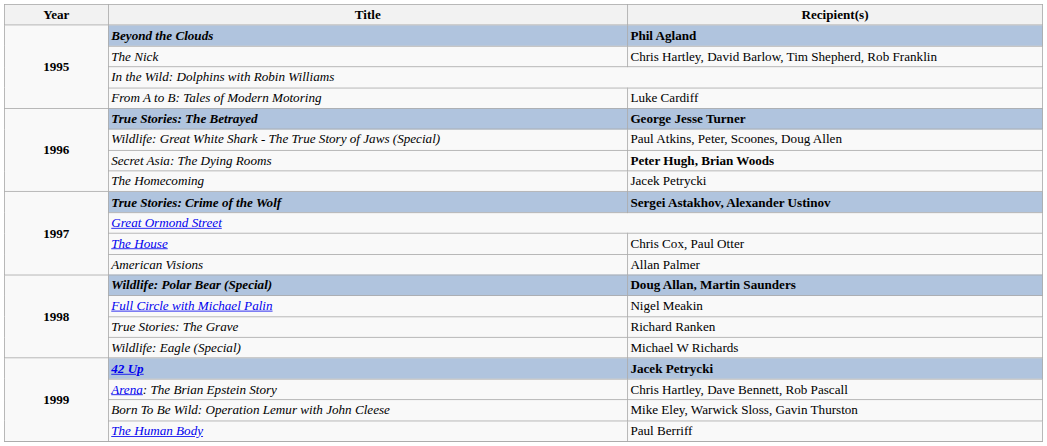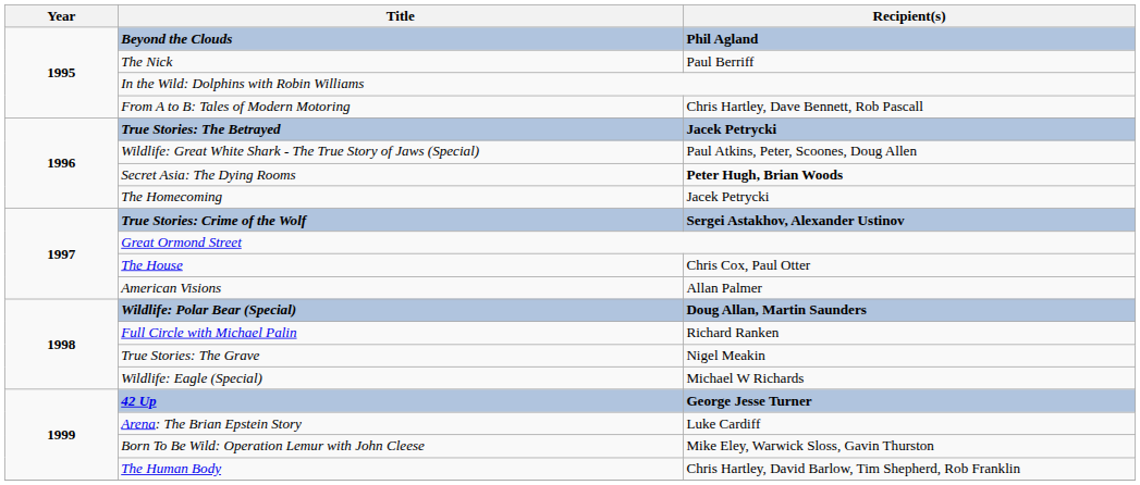The Nick | Recipient(s): Chris Hartley, David Barlow, Tim Shepherd, Rob Franklin -> Paul Berriff
From A to B: Tales of Modern Motoring | Recipient(s): Luke Cardiff -> Chris Hartley, Dave Bennett, Rob Pascall
True Stories: The Betrayed | Recipient(s): George Jesse Turner -> Jacek Petrycki
Full Circle with Michael Palin | Recipient(s): Nigel Meakin -> Richard Ranken
True Stories: The Grave | Recipient(s): Richard Ranken -> Nigel Meakin
42 Up | Recipient(s): Jacek Petrycki -> George Jesse Turner
Arena: The Brian Epstein Story | Recipient(s): Chris Hartley, Dave Bennett, Rob Pascall -> Luke Cardiff
The Human Body | Recipient(s): Paul Berriff -> Chris Hartley, David Barlow, Tim Shepherd, Rob Franklin
